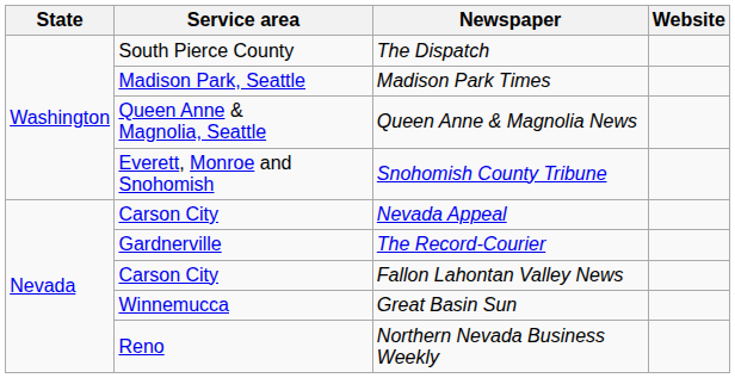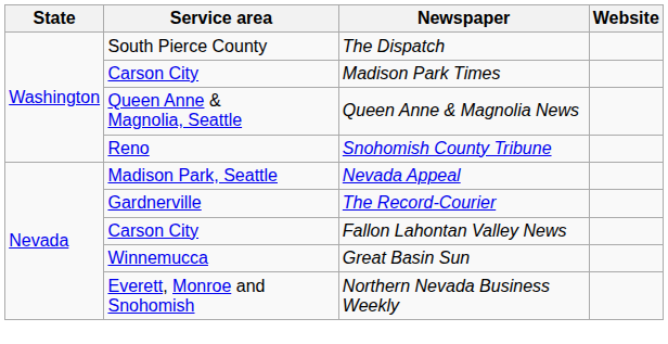Madison Park Times | Service area: Madison Park, Seattle -> Carson City
Snohomish County Tribune | Service area: Everett, Monroe and Snohomish -> Reno
Nevada Appeal | Service area: Carson City -> Madison Park, Seattle
Northern Nevada Business Weekly | Service area: Reno -> Everett, Monroe and Snohomish
